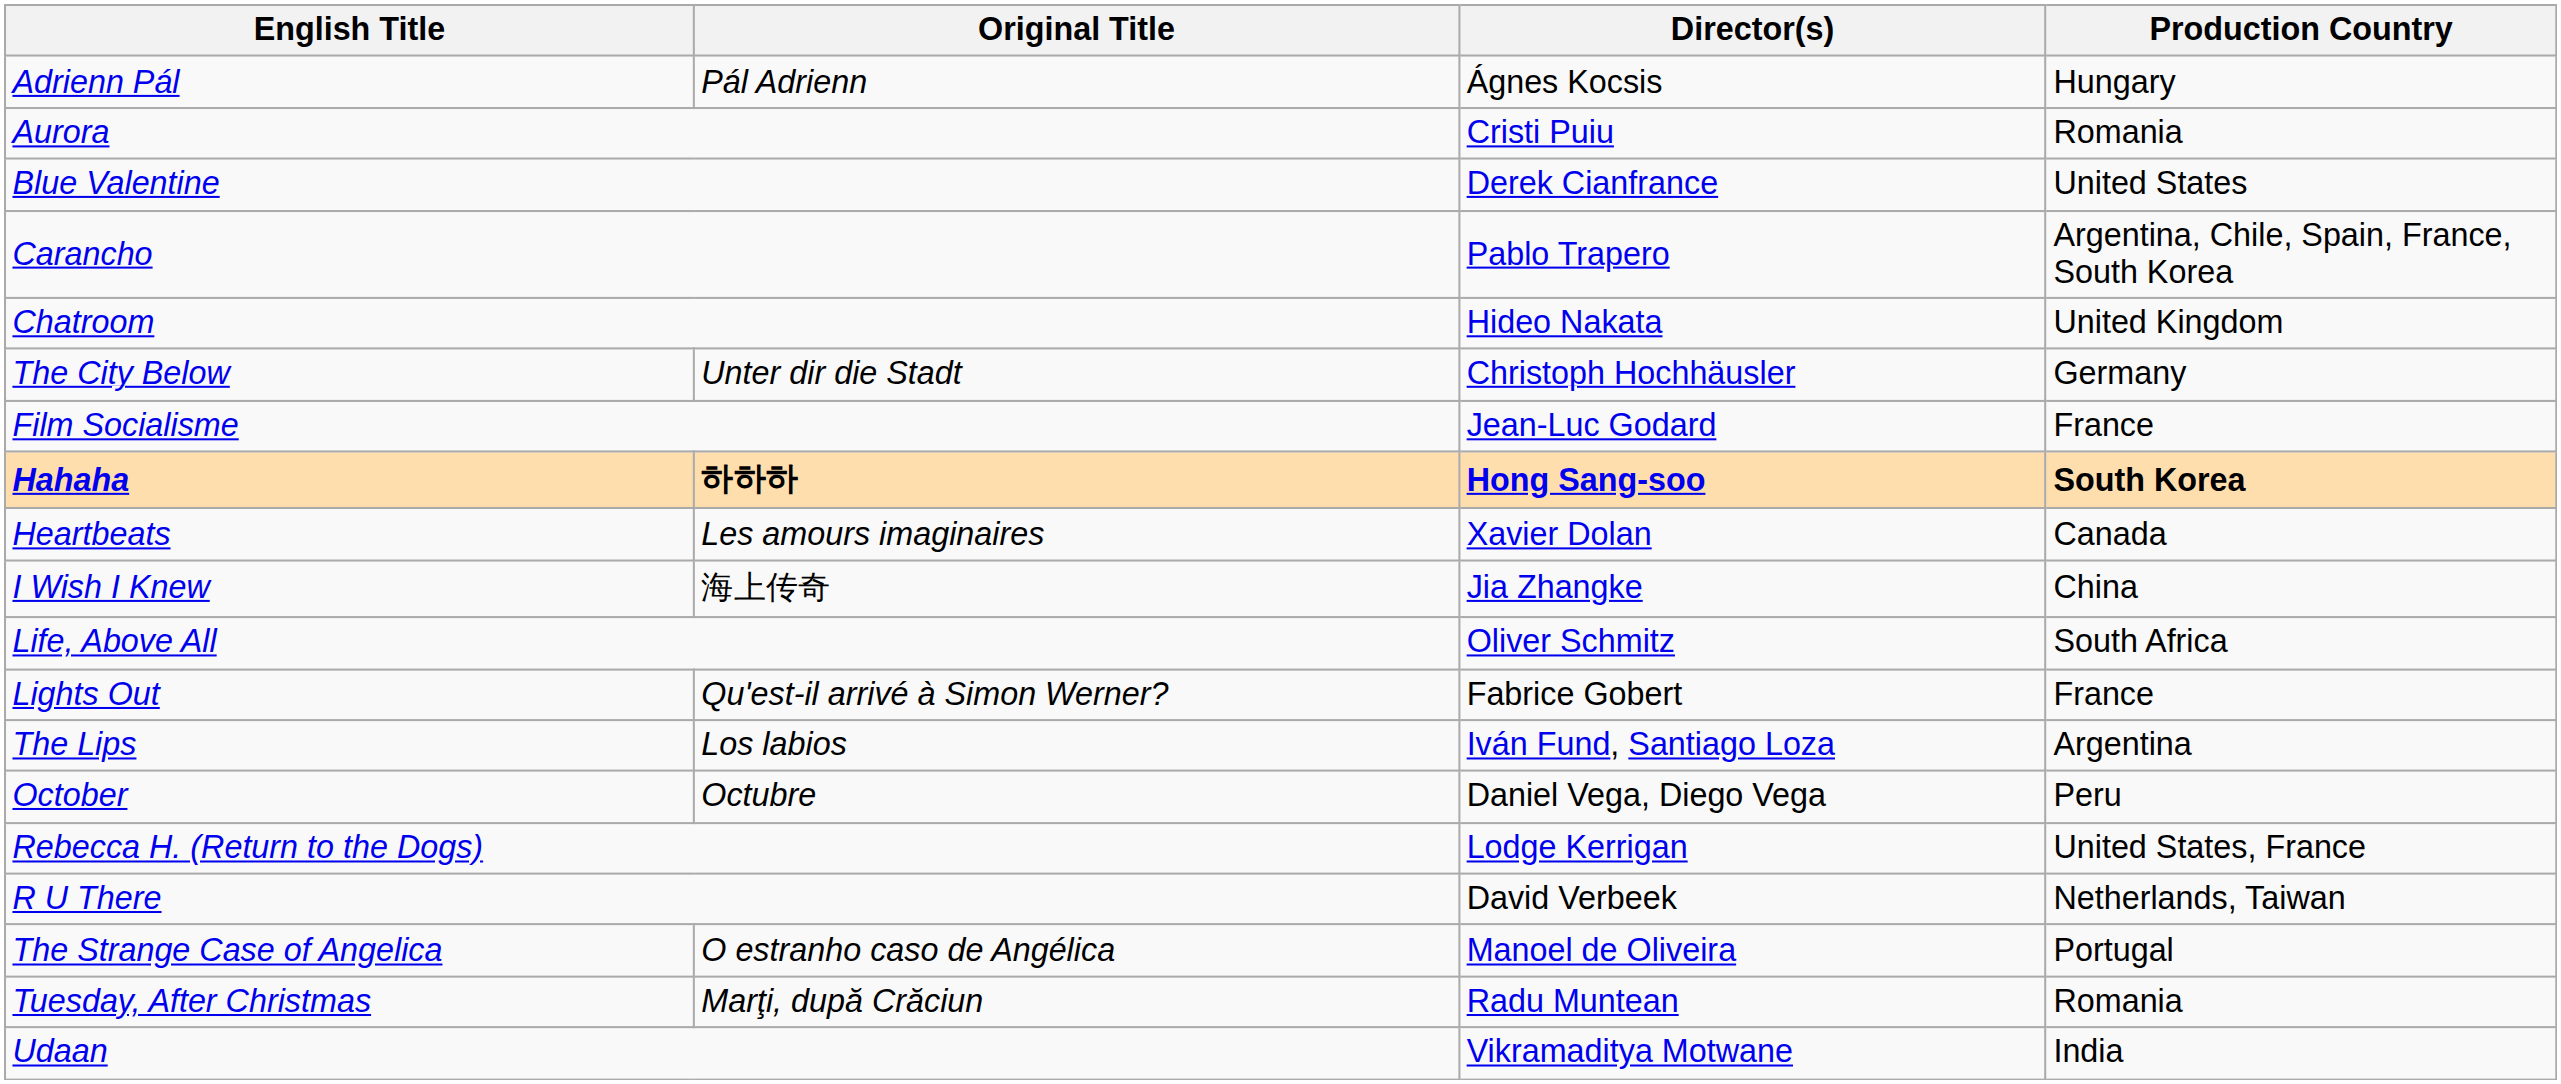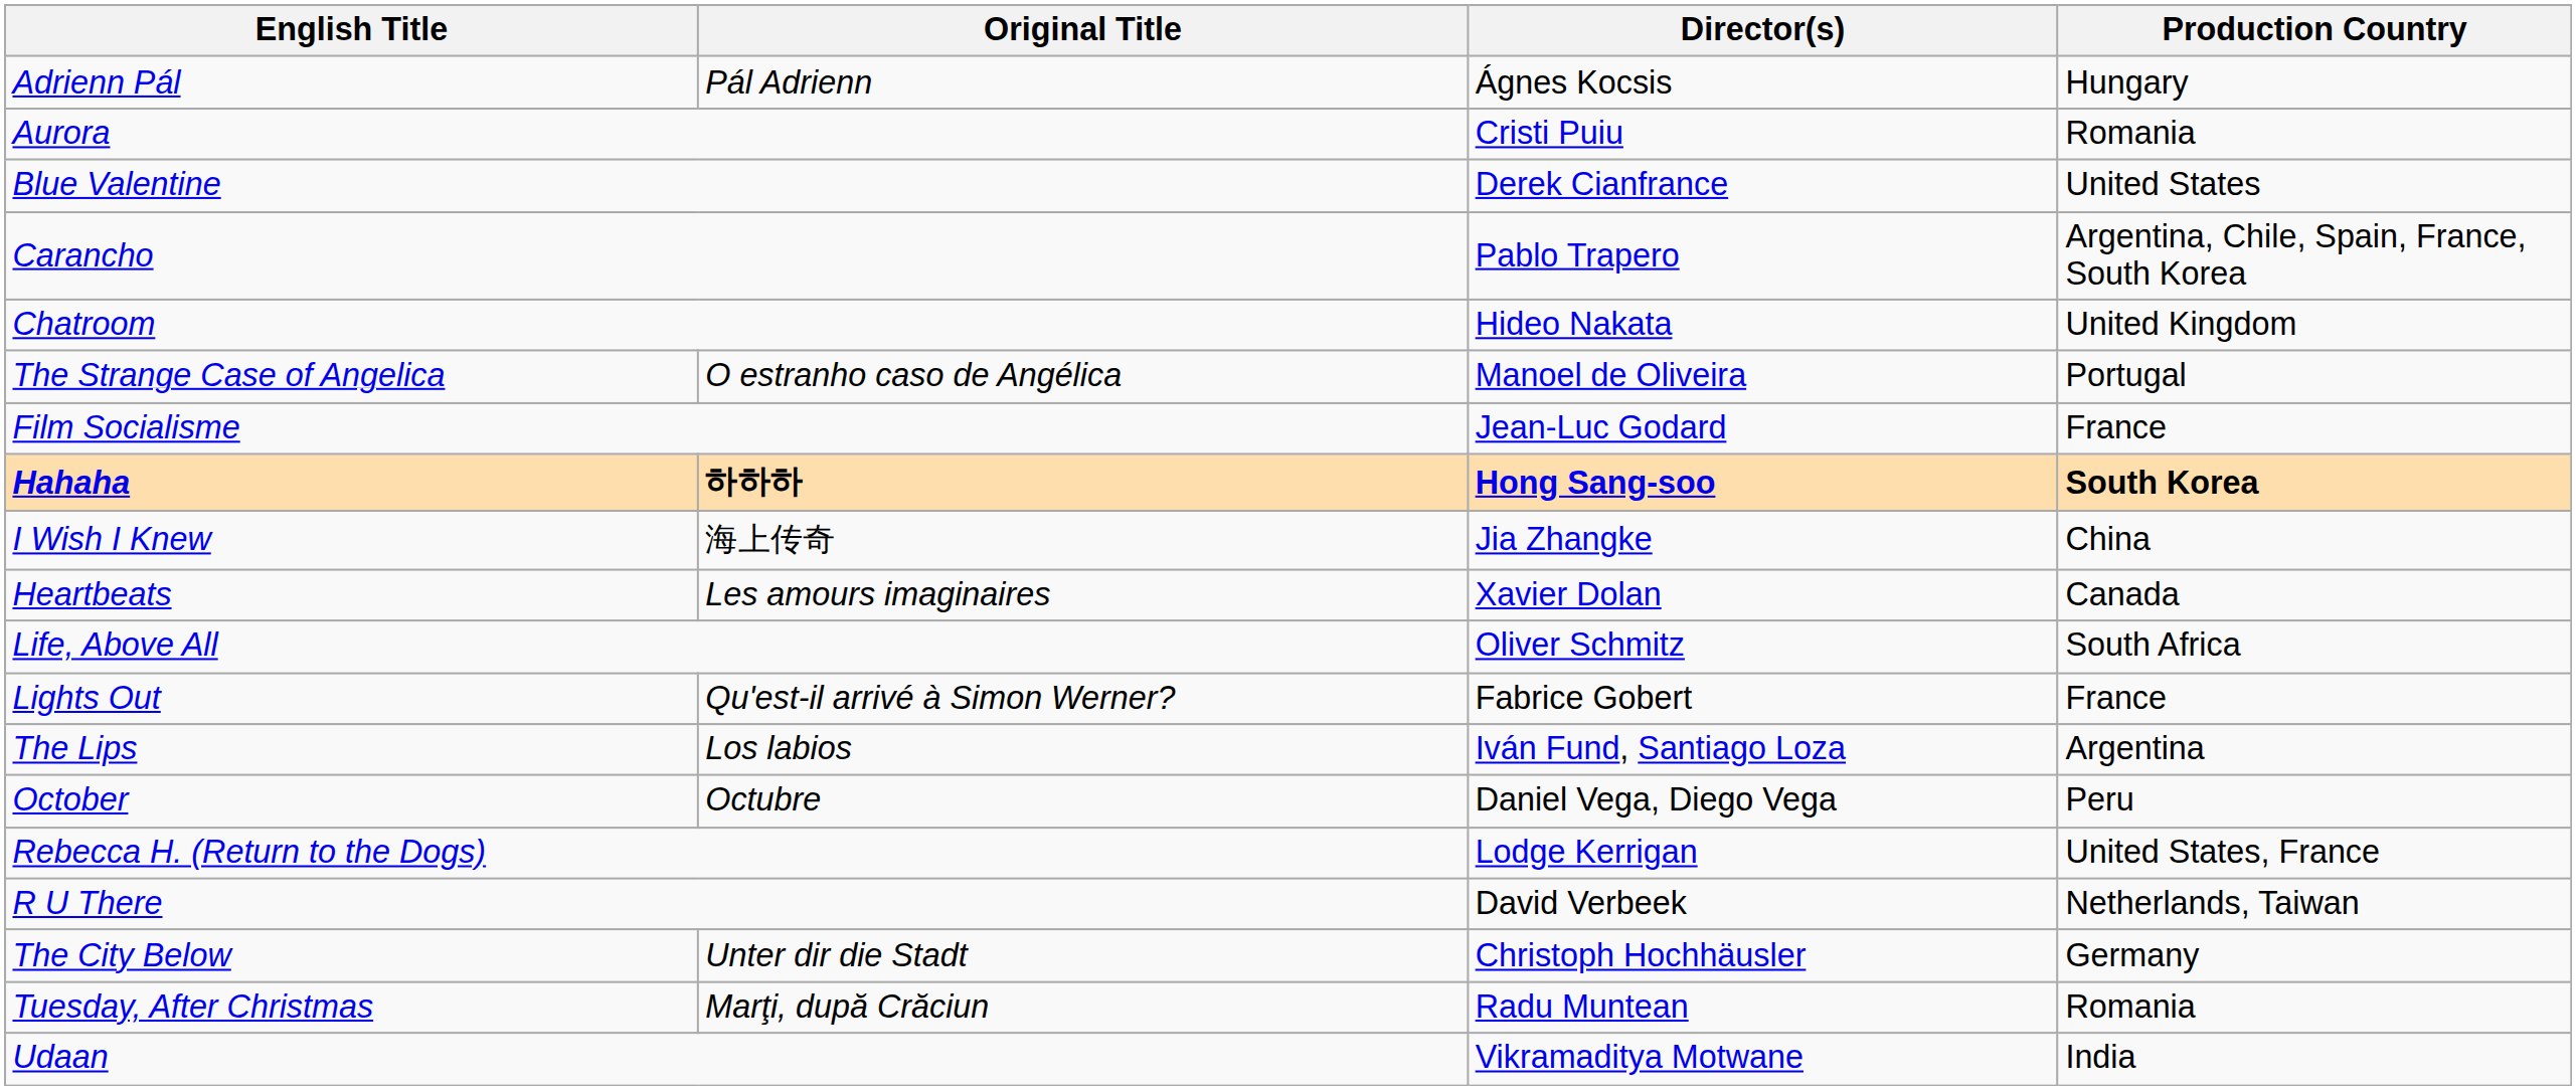rows swapped: The City Below <-> The Strange Case of Angelica
rows swapped: Heartbeats <-> I Wish I Knew
